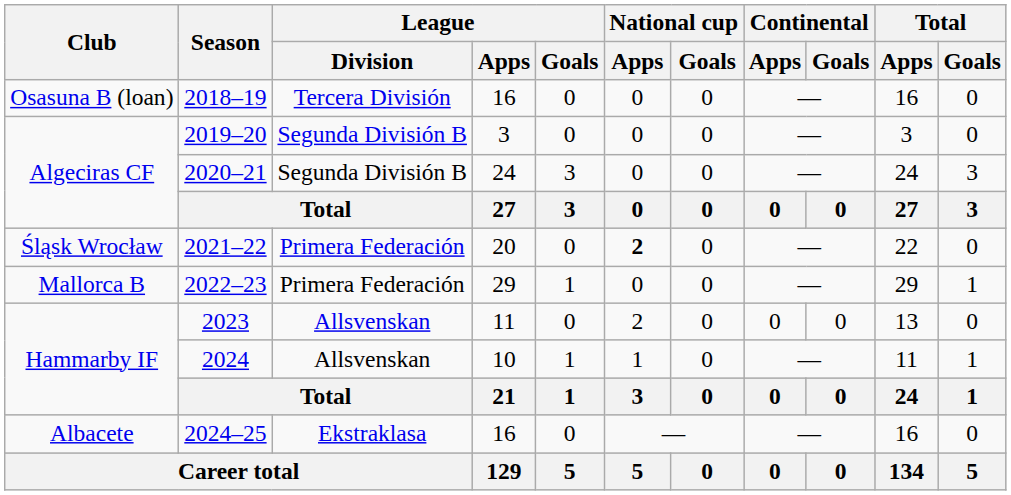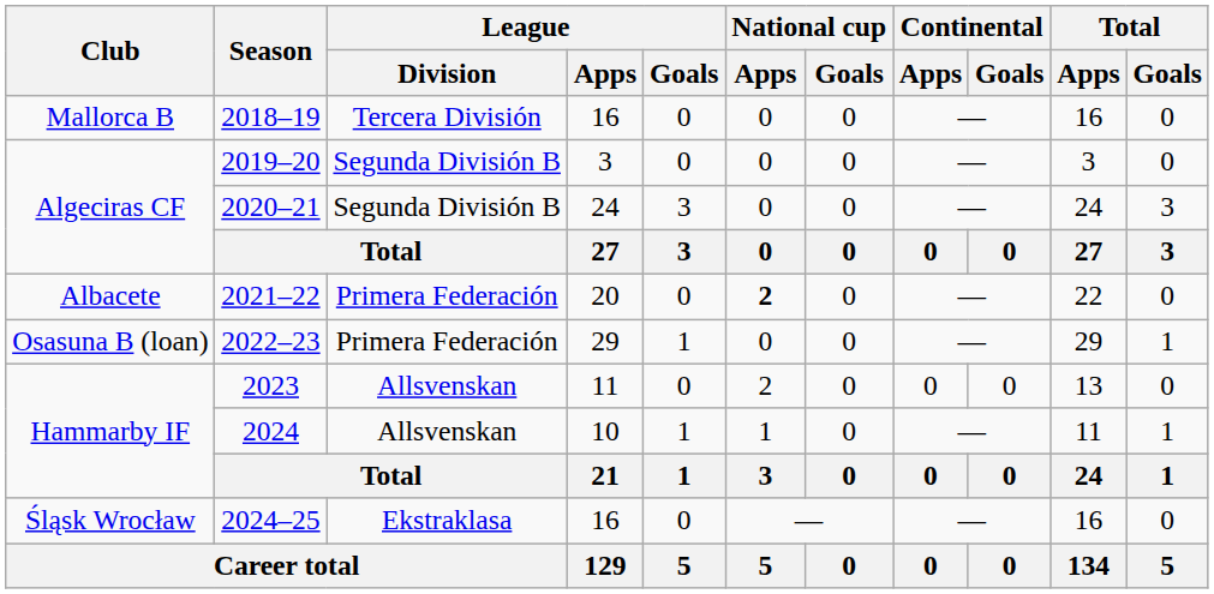2018–19 | Club: Osasuna B (loan) -> Mallorca B
2021–22 | Club: Śląsk Wrocław -> Albacete
2022–23 | Club: Mallorca B -> Osasuna B (loan)
2024–25 | Club: Albacete -> Śląsk Wrocław
